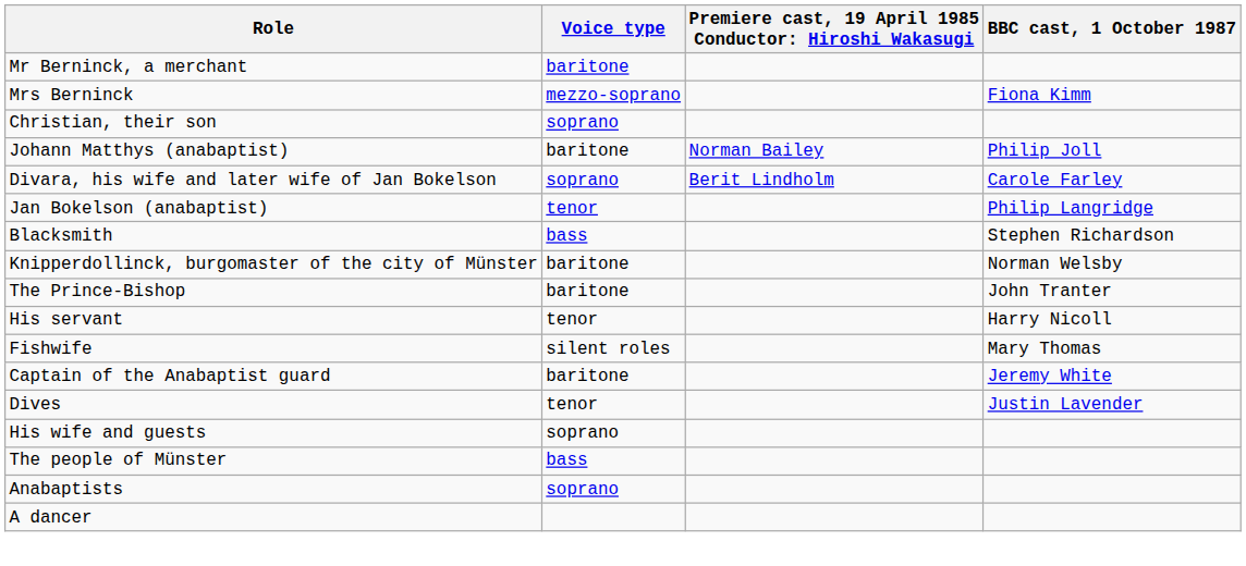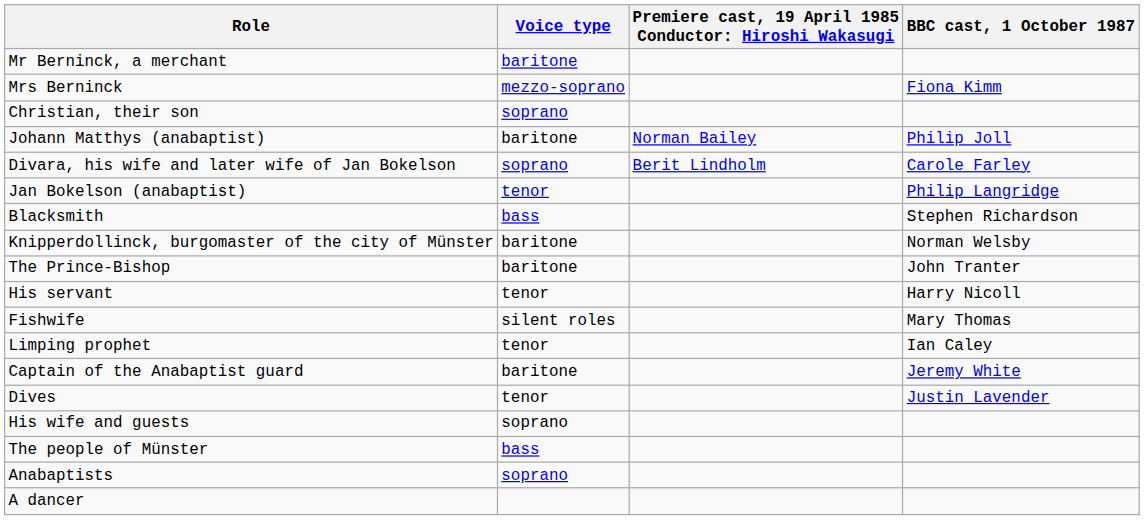+ row: Limping prophet | tenor | Ian Caley
